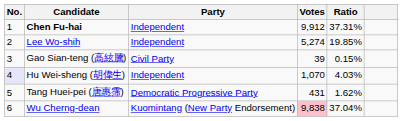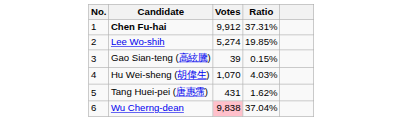- column: Party | Independent | Independent | Civil Party | Independent | Democratic Progressive Party | Kuomintang (New Party Endorsement)
Hu Wei-sheng (胡偉生) | No.: lavender background -> no background
